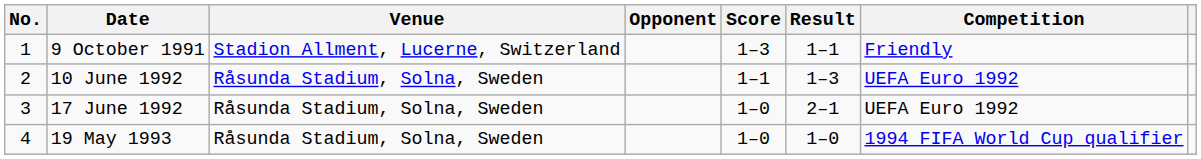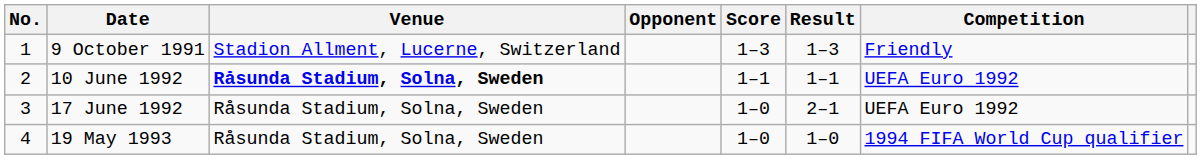9 October 1991 | Result: 1–1 -> 1–3
10 June 1992 | Venue: normal -> bold
10 June 1992 | Result: 1–3 -> 1–1
